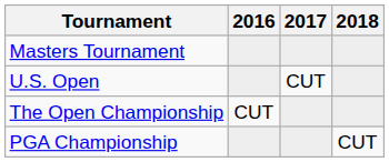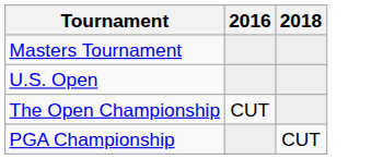- column: 2017 | CUT
